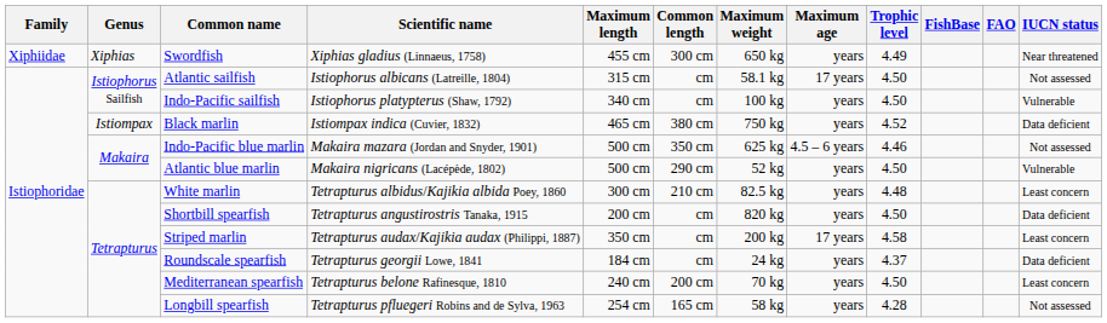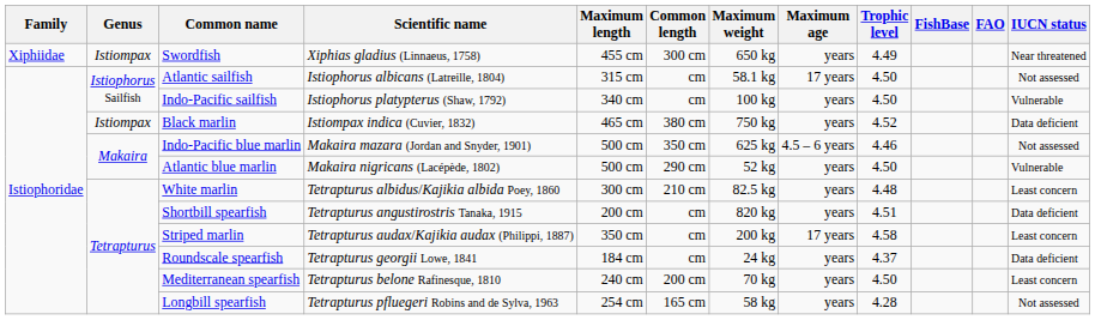Swordfish | Genus: Xiphias -> Istiompax
Shortbill spearfish | Trophic level: 4.50 -> 4.51
